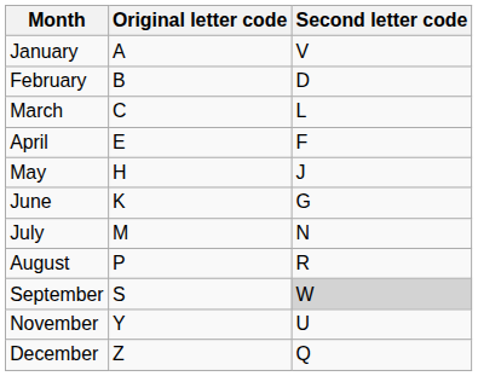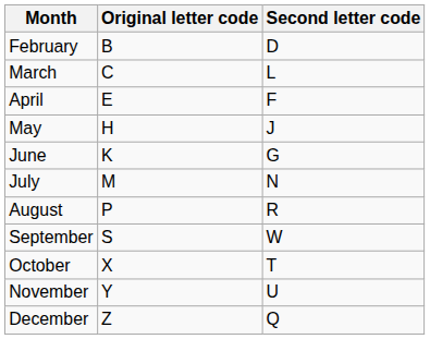- row: January | A | V
September | Second letter code: lightgrey background -> no background
+ row: October | X | T
